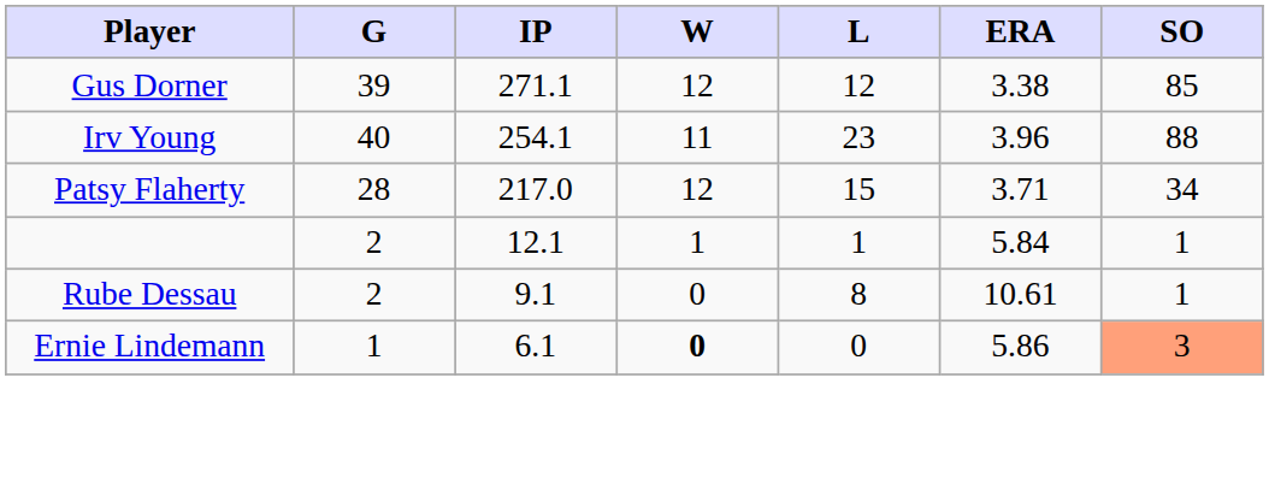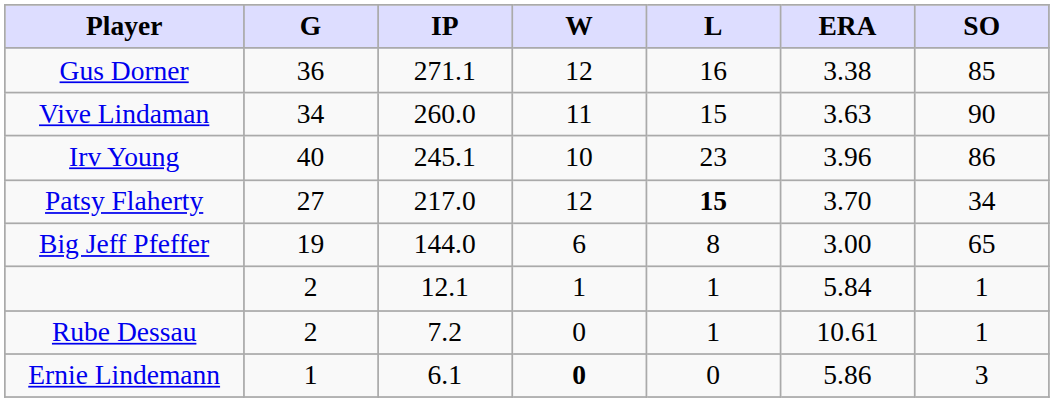Gus Dorner | G: 39 -> 36
Gus Dorner | L: 12 -> 16
+ row: Vive Lindaman | 34 | 260.0 | 11 | 15 | 3.63 | 90
Irv Young | IP: 254.1 -> 245.1
Irv Young | W: 11 -> 10
Irv Young | SO: 88 -> 86
Patsy Flaherty | G: 28 -> 27
Patsy Flaherty | L: normal -> bold
Patsy Flaherty | ERA: 3.71 -> 3.70
+ row: Big Jeff Pfeffer | 19 | 144.0 | 6 | 8 | 3.00 | 65
Rube Dessau | IP: 9.1 -> 7.2
Rube Dessau | L: 8 -> 1
Ernie Lindemann | SO: lightsalmon background -> no background
